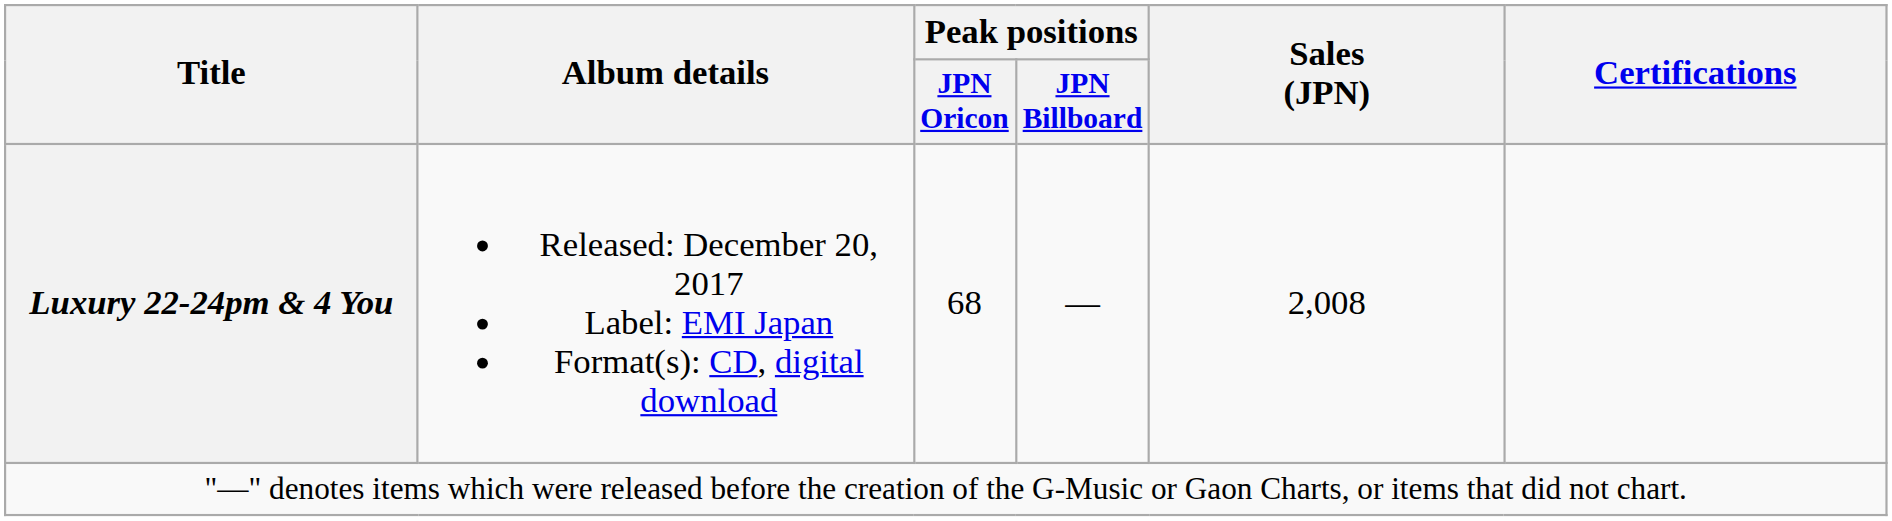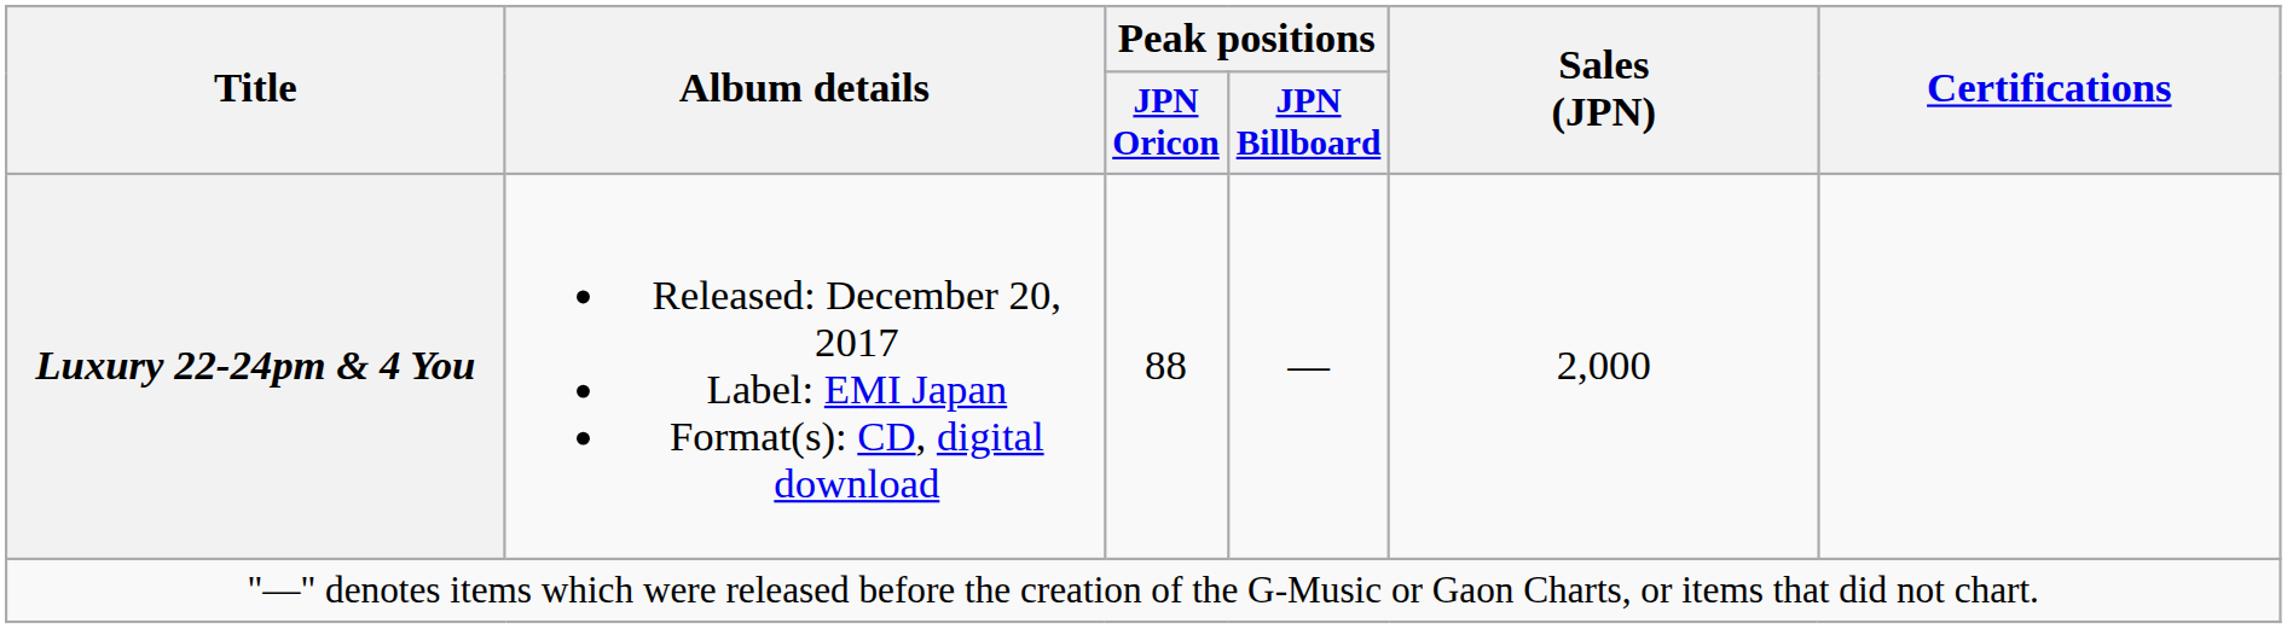Luxury 22-24pm & 4 You | Peak positions / JPN Oricon: 68 -> 88
Luxury 22-24pm & 4 You | Sales (JPN): 2,008 -> 2,000
